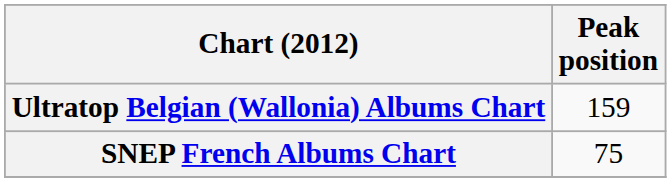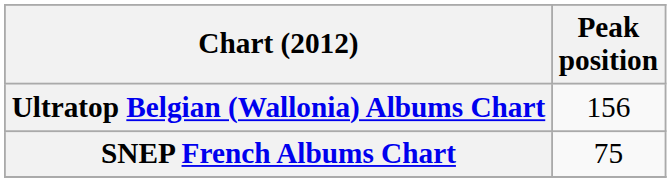Ultratop Belgian (Wallonia) Albums Chart | Peak position: 159 -> 156
